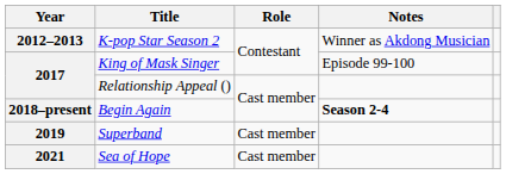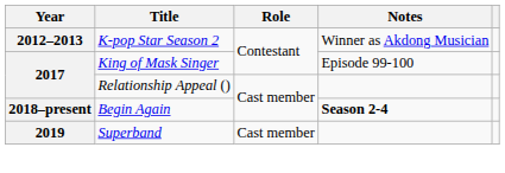- row: 2021 | Sea of Hope | Cast member
